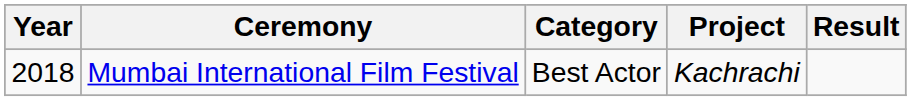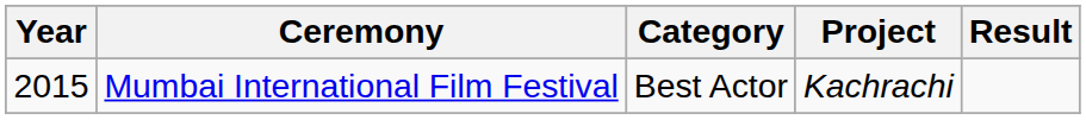Mumbai International Film Festival | Year: 2018 -> 2015
